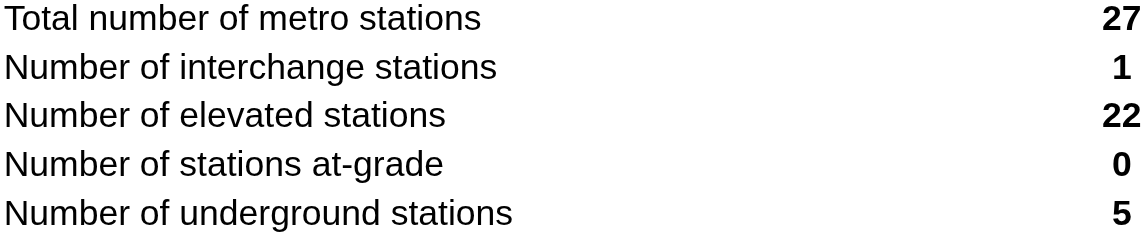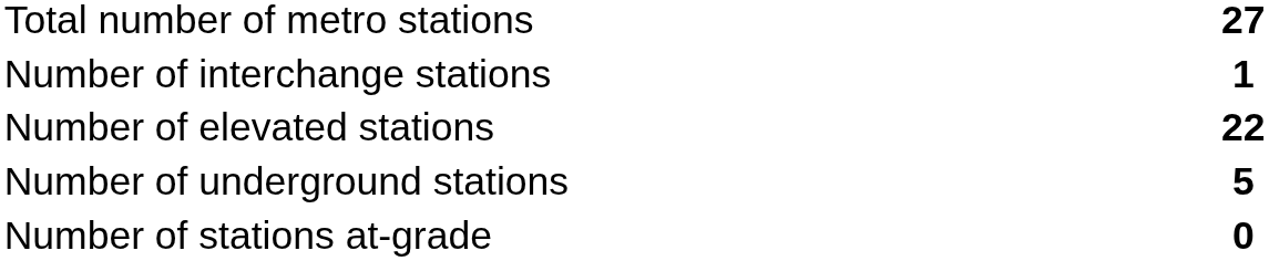rows swapped: Number of underground stations <-> Number of stations at-grade
